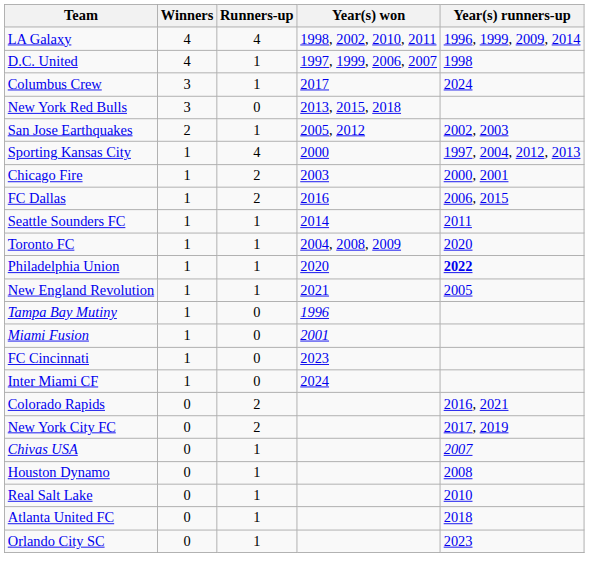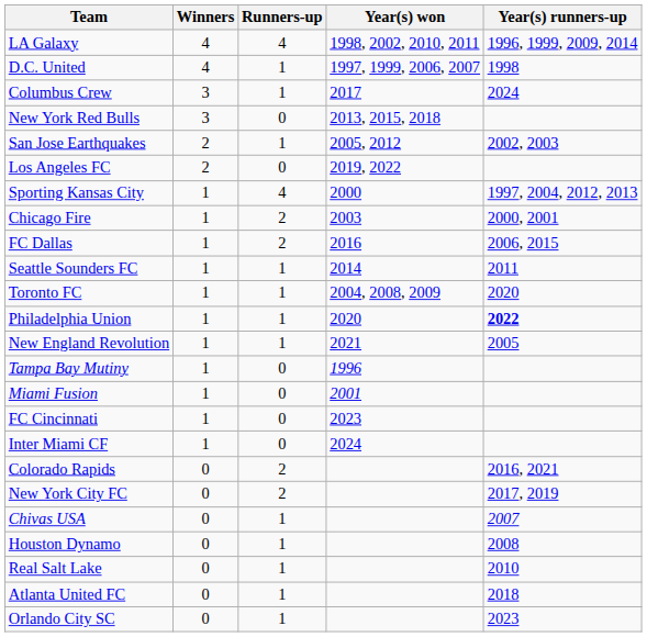+ row: Los Angeles FC | 2 | 0 | 2019, 2022
